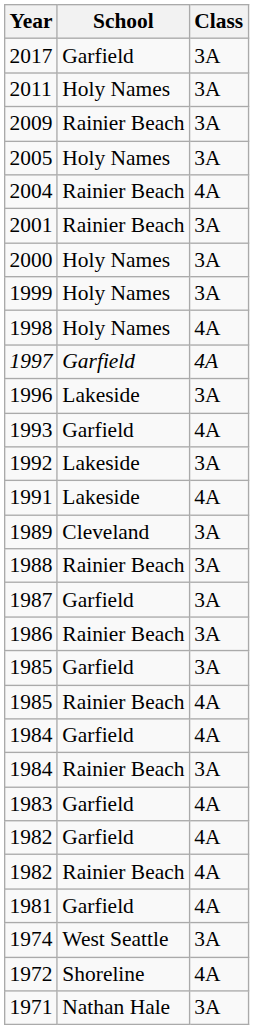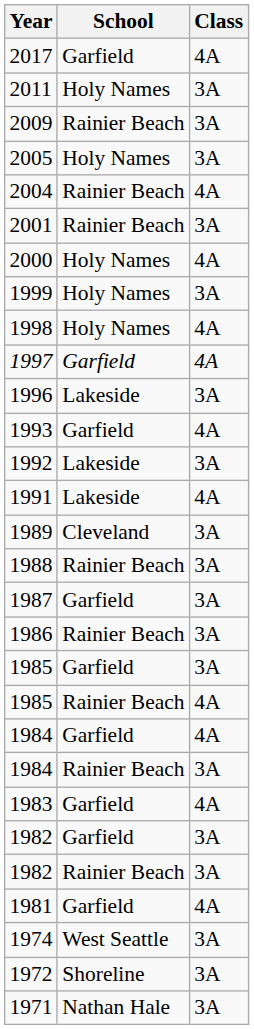2017 | Class: 3A -> 4A
2000 | Class: 3A -> 4A
1982 / Garfield | Class: 4A -> 3A
1982 / Rainier Beach | Class: 4A -> 3A
1972 | Class: 4A -> 3A
